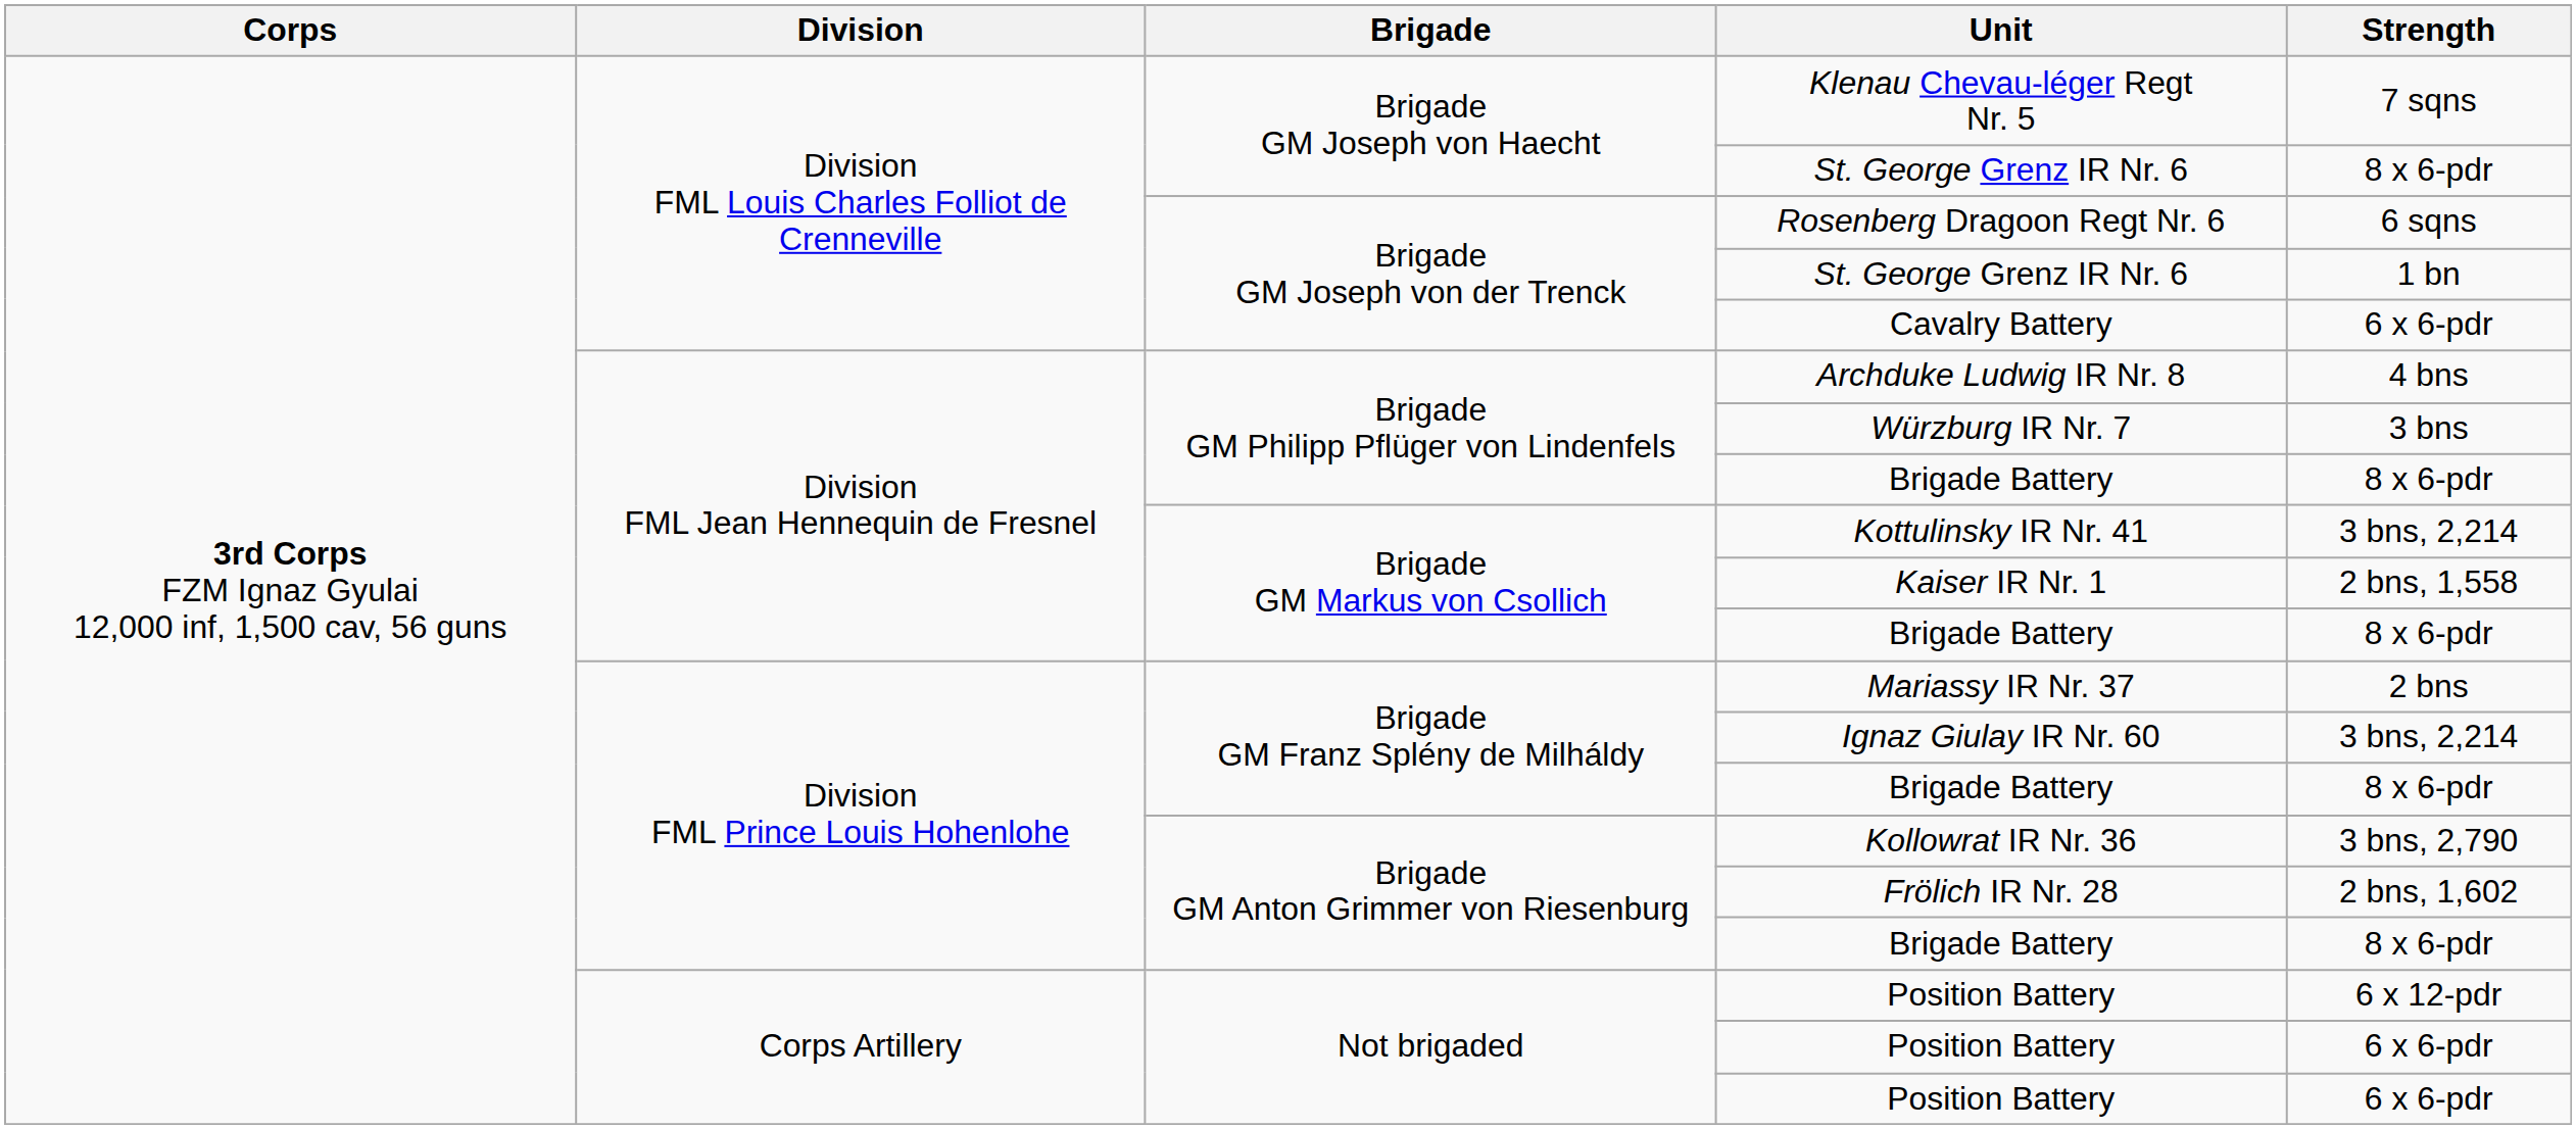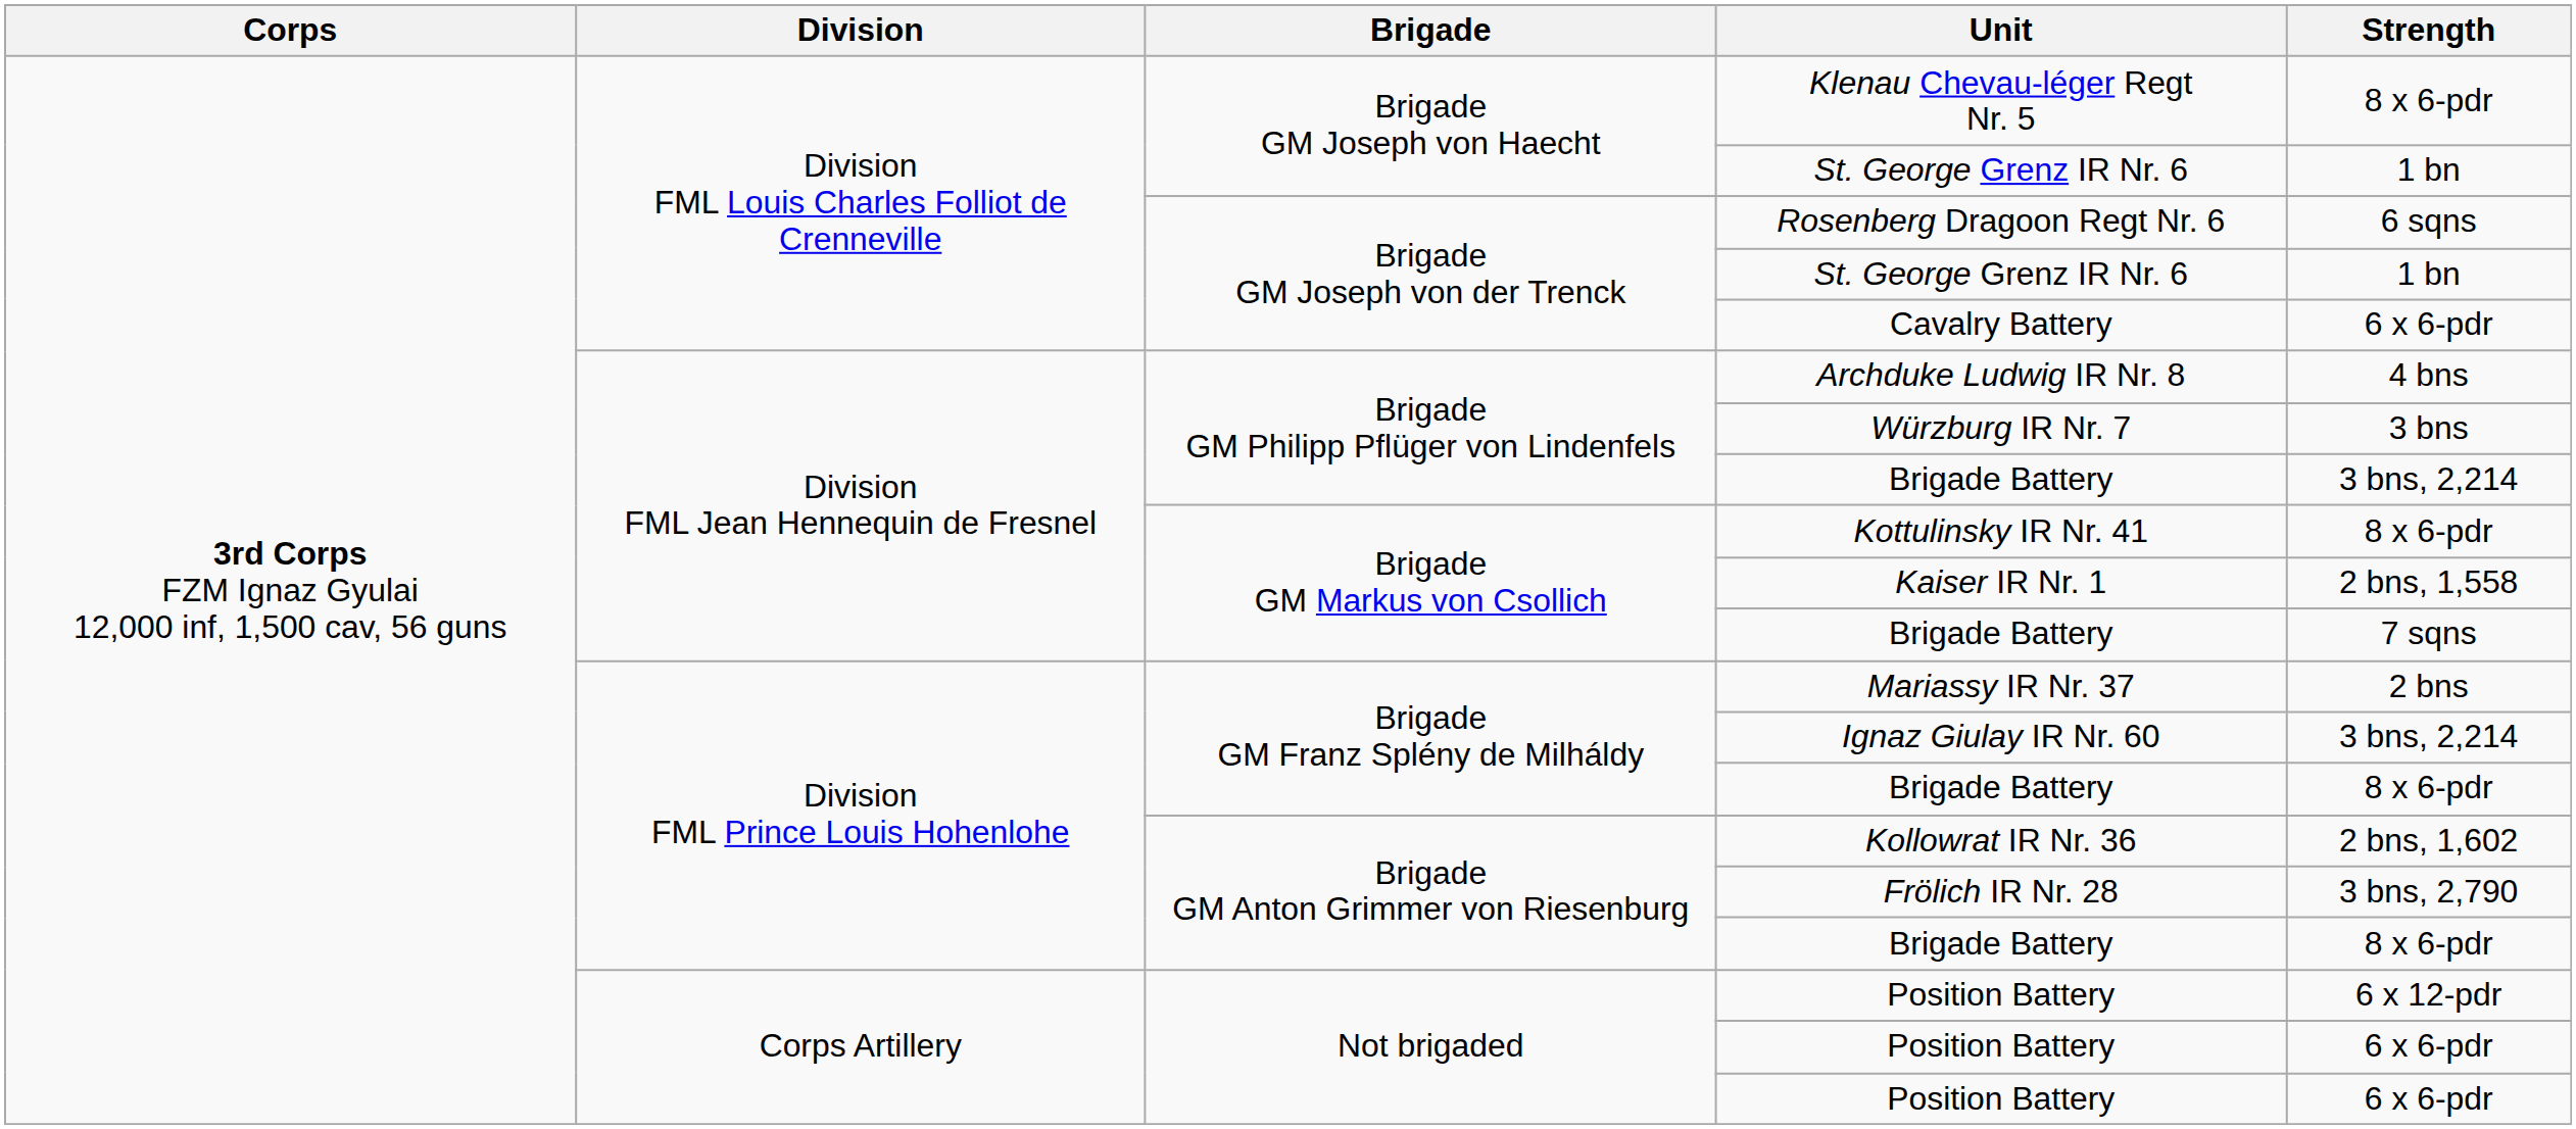Klenau Chevau-léger Regt Nr. 5 | Strength: 7 sqns -> 8 x 6-pdr
Brigade GM Joseph von Haecht / St. George Grenz IR Nr. 6 | Strength: 8 x 6-pdr -> 1 bn
Brigade GM Philipp Pflüger von Lindenfels / Brigade Battery | Strength: 8 x 6-pdr -> 3 bns, 2,214
Kottulinsky IR Nr. 41 | Strength: 3 bns, 2,214 -> 8 x 6-pdr
Brigade GM Markus von Csollich / Brigade Battery | Strength: 8 x 6-pdr -> 7 sqns
Kollowrat IR Nr. 36 | Strength: 3 bns, 2,790 -> 2 bns, 1,602
Frölich IR Nr. 28 | Strength: 2 bns, 1,602 -> 3 bns, 2,790
